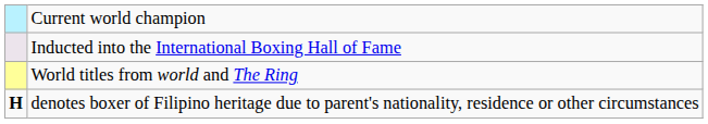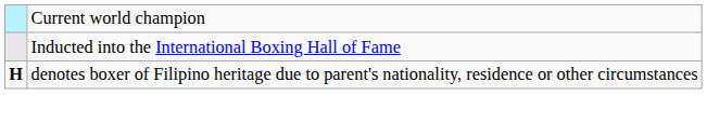- row: World titles from world and The Ring
